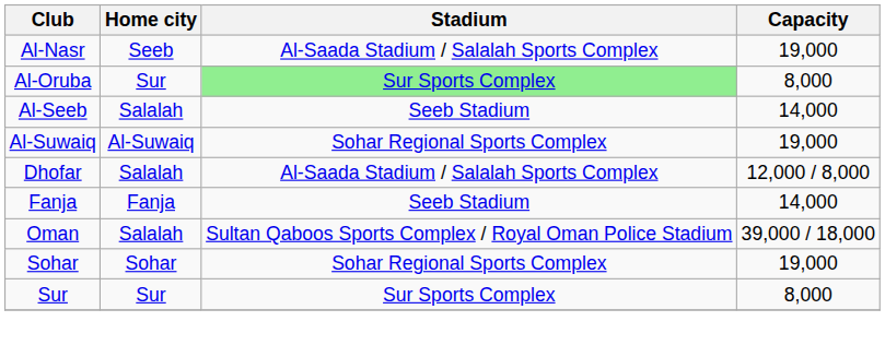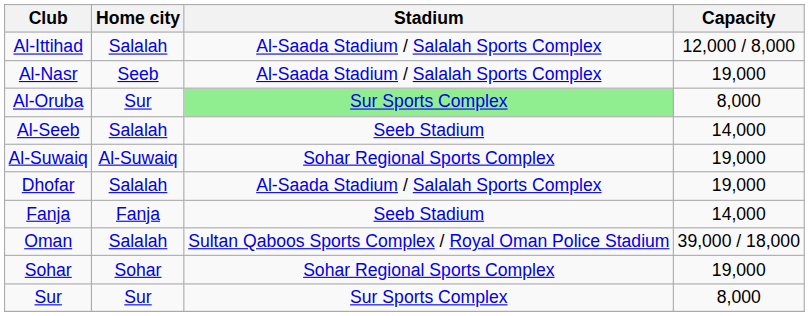+ row: Al-Ittihad | Salalah | Al-Saada Stadium / Salalah Sports Complex | 12,000 / 8,000
Dhofar | Capacity: 12,000 / 8,000 -> 19,000
